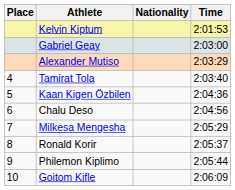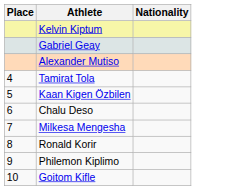- column: Time | 2:01:53 | 2:03:00 | 2:03:29 | 2:03:40 | 2:04:36 | 2:04:56 | 2:05:29 | 2:05:37 | 2:05:44 | 2:06:09
